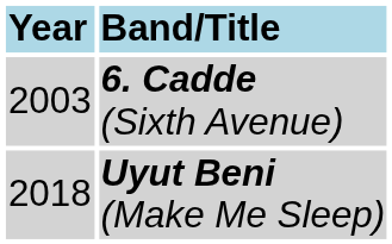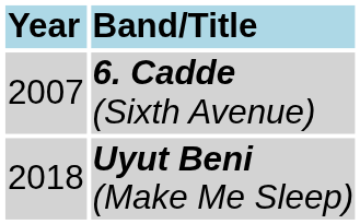6. Cadde (Sixth Avenue) | Year: 2003 -> 2007
